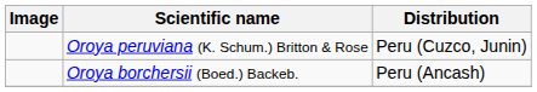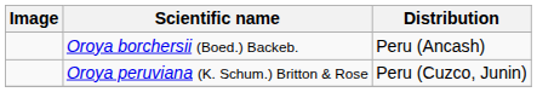rows swapped: Oroya borchersii (Boed.) Backeb. <-> Oroya peruviana (K. Schum.) Britton & Rose
